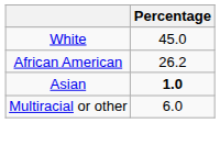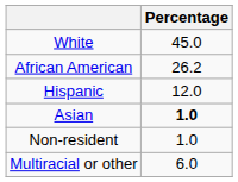+ row: Hispanic | 12.0
+ row: Non-resident | 1.0
